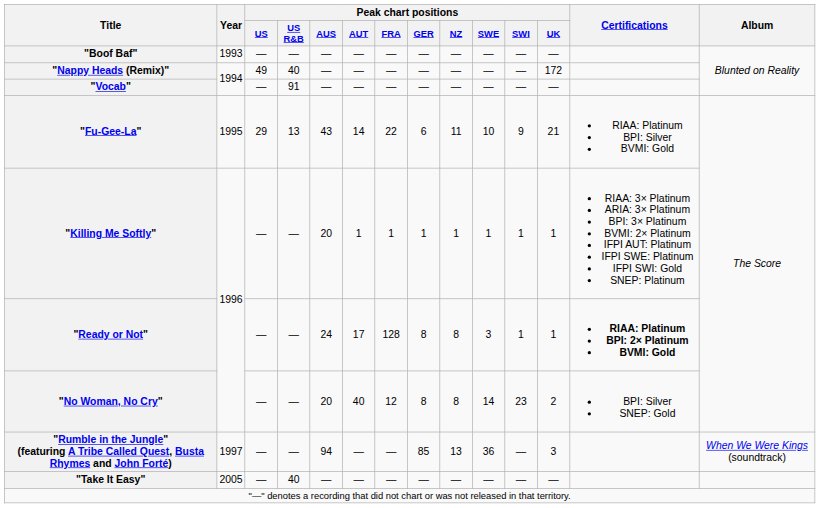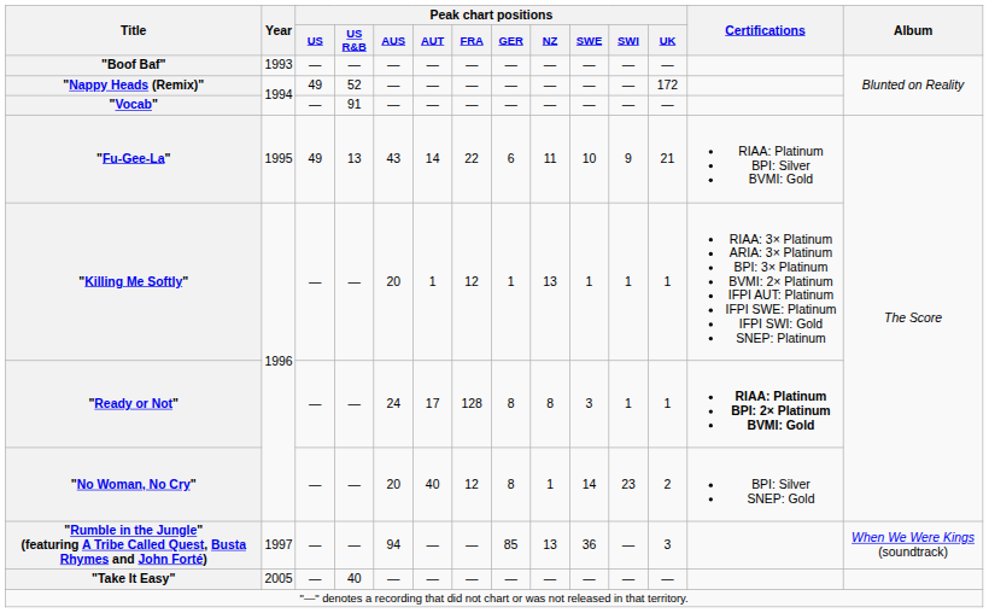"Nappy Heads (Remix)" | Peak chart positions / US R&B: 40 -> 52
"Fu-Gee-La" | Peak chart positions / US: 29 -> 49
"Killing Me Softly" | Peak chart positions / FRA: 1 -> 12
"Killing Me Softly" | Peak chart positions / NZ: 1 -> 13
"No Woman, No Cry" | Peak chart positions / NZ: 8 -> 1
